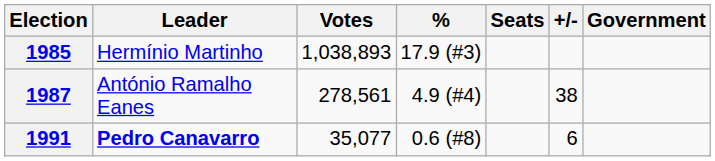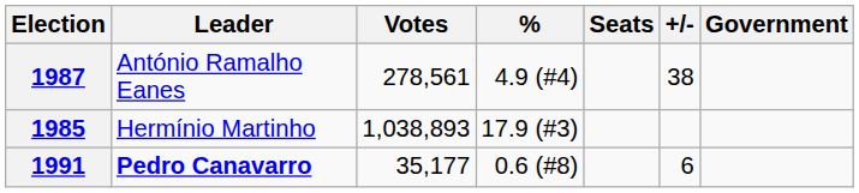rows swapped: 1985 <-> 1987
1991 | Votes: 35,077 -> 35,177
